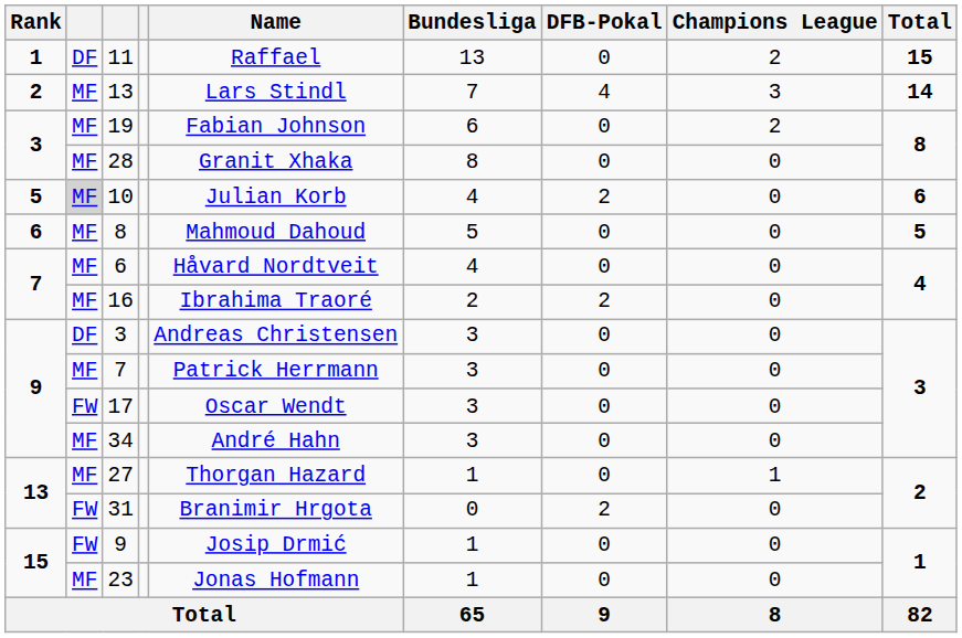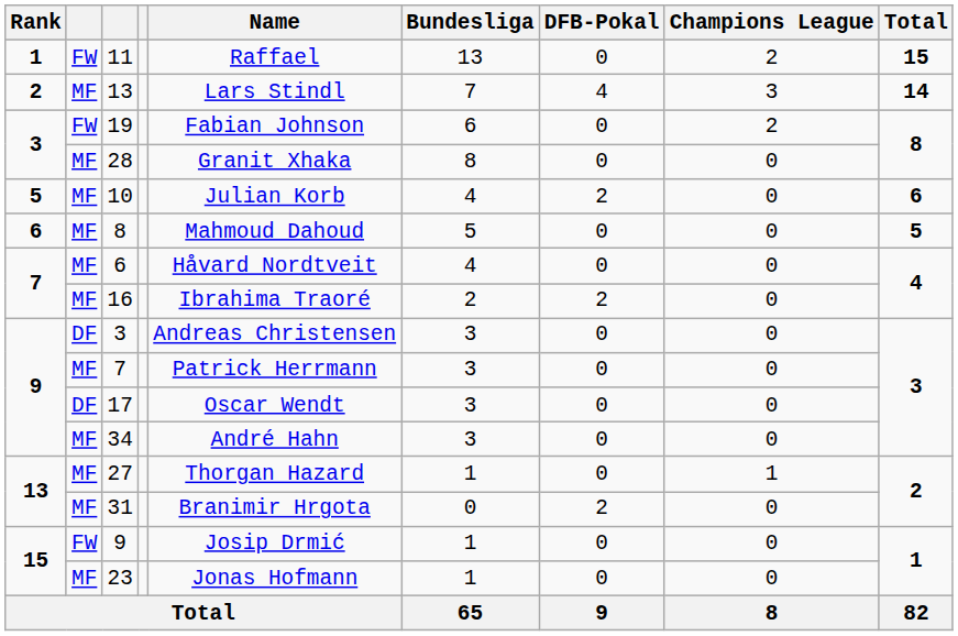11 | column 2: DF -> FW
19 | column 2: MF -> FW
10 | column 2: lightgrey background -> no background
17 | column 2: FW -> DF
31 | column 2: FW -> MF
